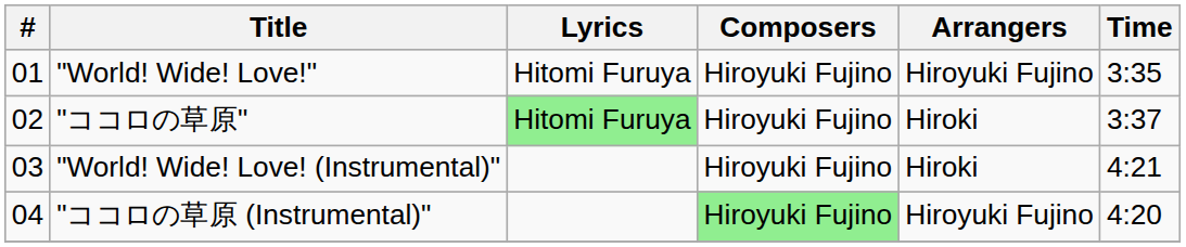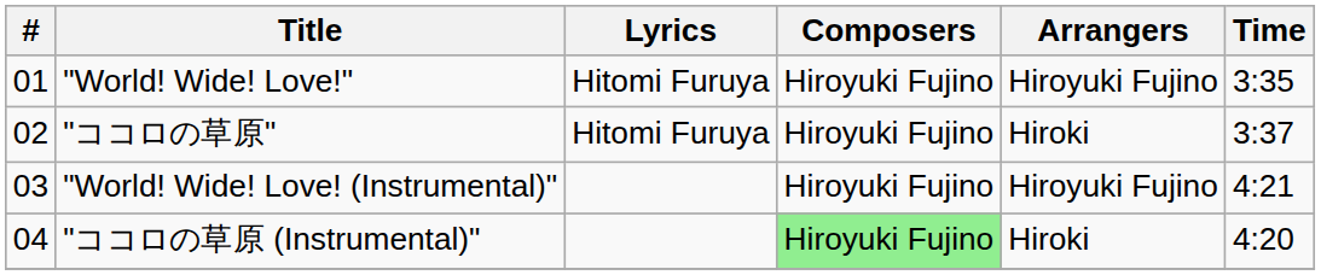"ココロの草原" | Lyrics: lightgreen background -> no background
"World! Wide! Love! (Instrumental)" | Arrangers: Hiroki -> Hiroyuki Fujino
"ココロの草原 (Instrumental)" | Arrangers: Hiroyuki Fujino -> Hiroki
